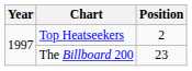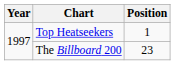Top Heatseekers | Position: 2 -> 1
